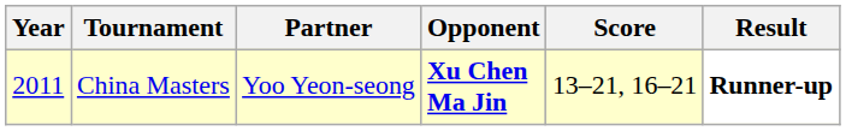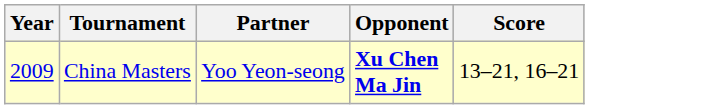- column: Result | Runner-up
China Masters | Year: 2011 -> 2009
